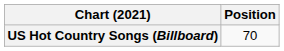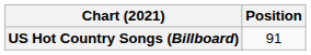US Hot Country Songs (Billboard) | Position: 70 -> 91
